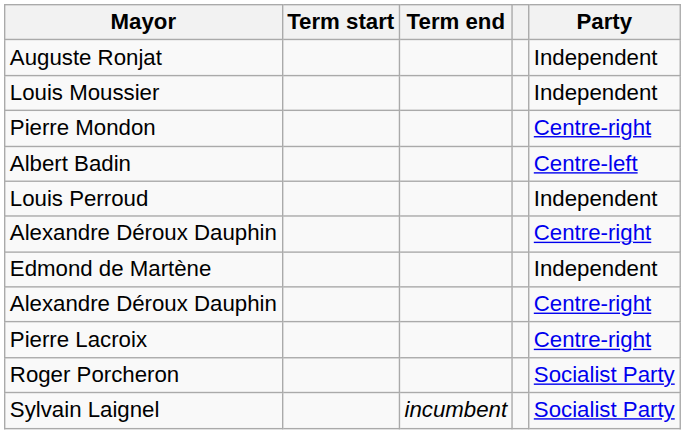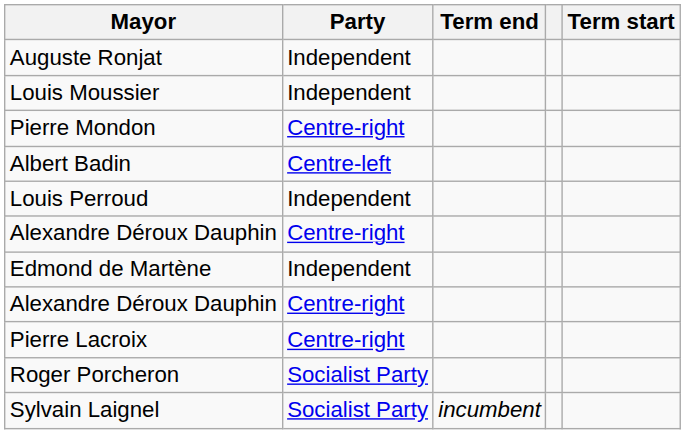columns swapped: Term start <-> Party
